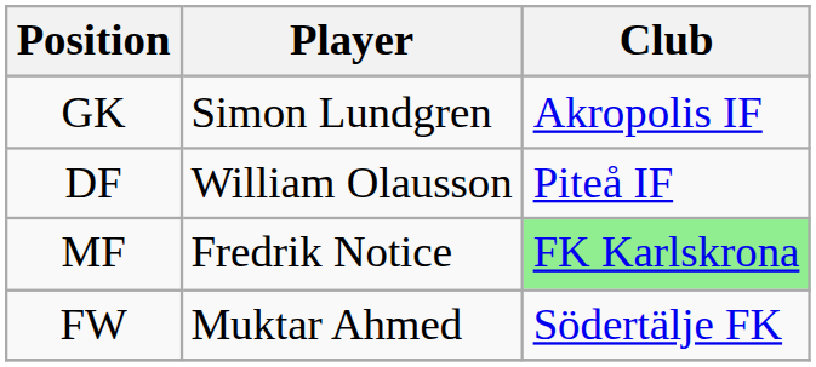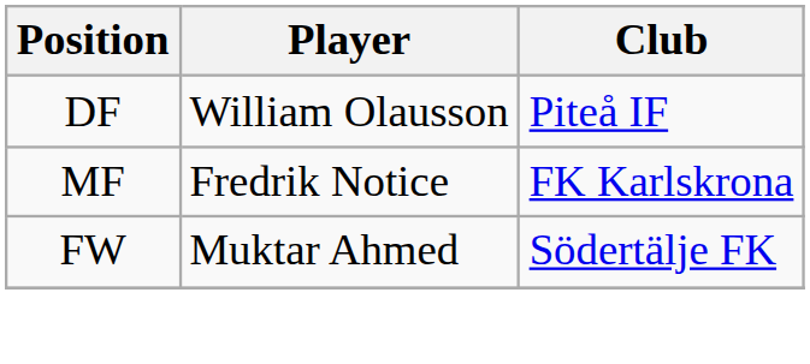- row: GK | Simon Lundgren | Akropolis IF
MF | Club: lightgreen background -> no background
